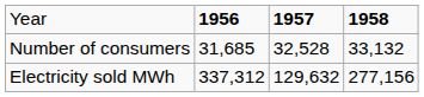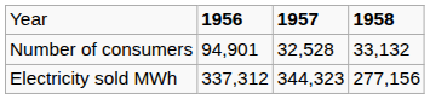Number of consumers | column 2: 31,685 -> 94,901
Electricity sold MWh | column 3: 129,632 -> 344,323
